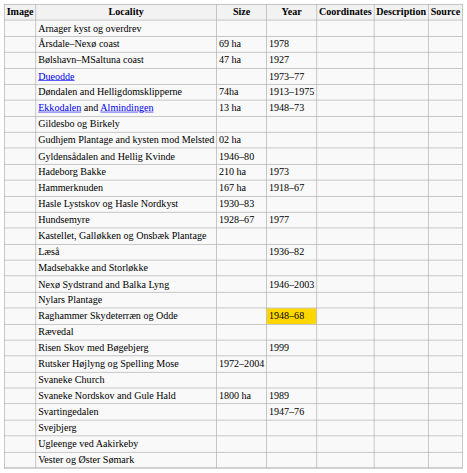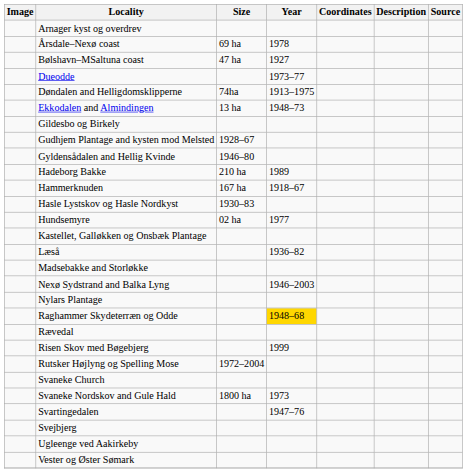Gudhjem Plantage and kysten mod Melsted | Size: 02 ha -> 1928–67
Hadeborg Bakke | Year: 1973 -> 1989
Hundsemyre | Size: 1928–67 -> 02 ha
Svaneke Nordskov and Gule Hald | Year: 1989 -> 1973
